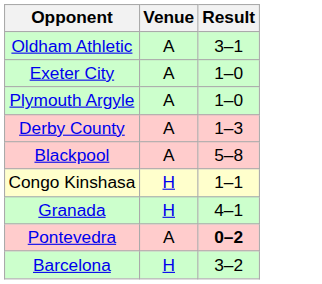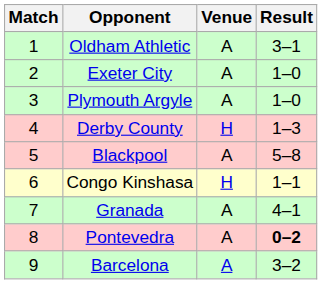+ column: Match | 1 | 2 | 3 | 4 | 5 | 6 | 7 | 8 | 9
Derby County | Venue: A -> H
Granada | Venue: H -> A
Barcelona | Venue: H -> A
